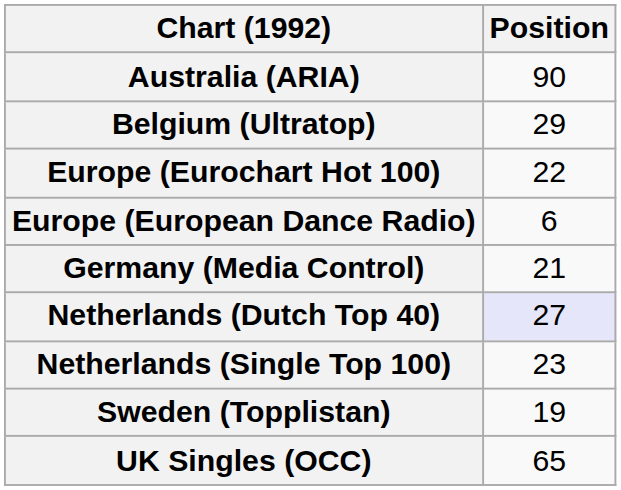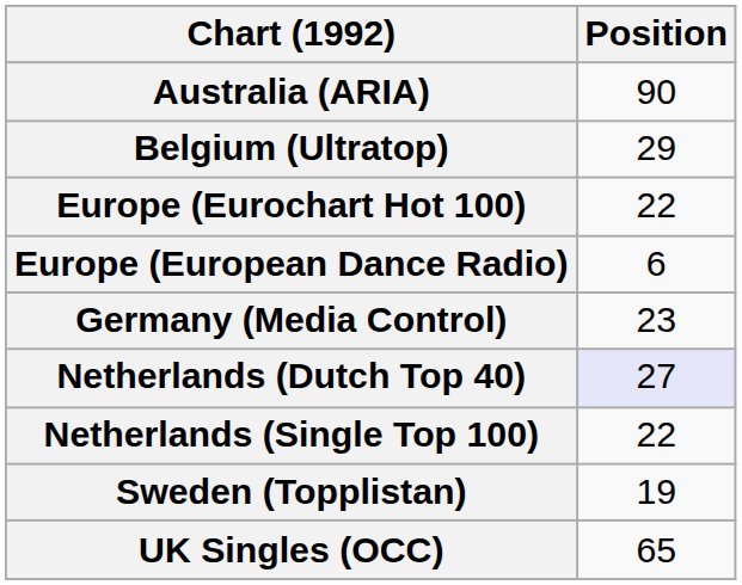Germany (Media Control) | Position: 21 -> 23
Netherlands (Single Top 100) | Position: 23 -> 22
